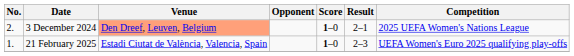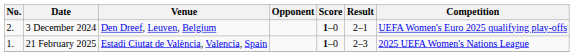3 December 2024 | Venue: lightsalmon background -> no background
3 December 2024 | Competition: 2025 UEFA Women's Nations League -> UEFA Women's Euro 2025 qualifying play-offs
21 February 2025 | Competition: UEFA Women's Euro 2025 qualifying play-offs -> 2025 UEFA Women's Nations League
